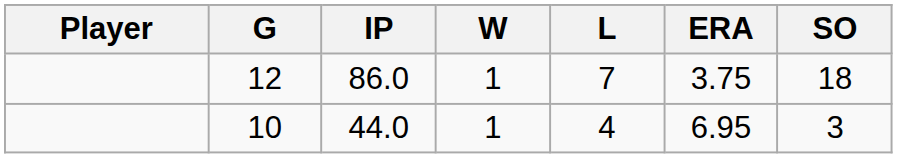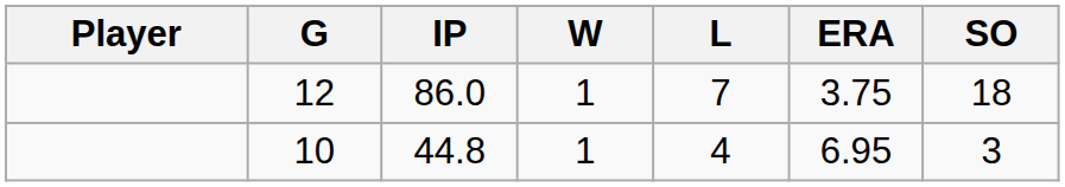10 | IP: 44.0 -> 44.8
